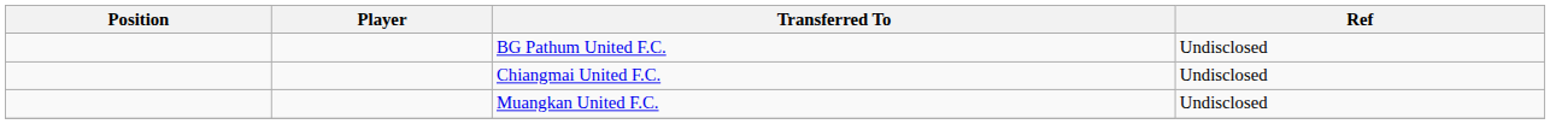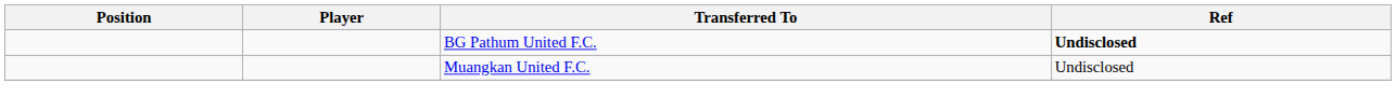BG Pathum United F.C. | Ref: normal -> bold
- row: Chiangmai United F.C. | Undisclosed
